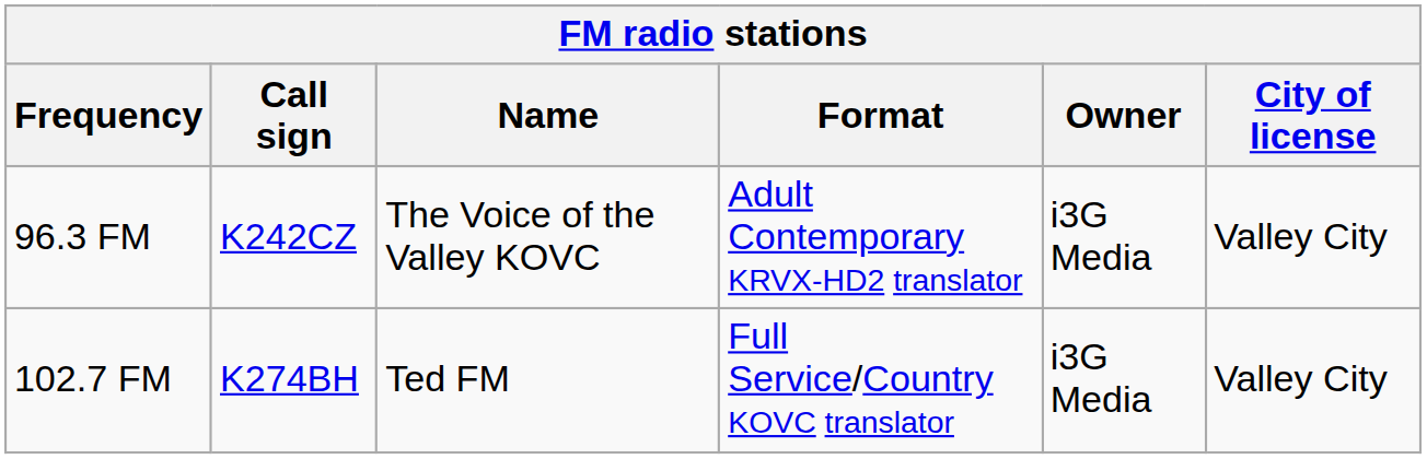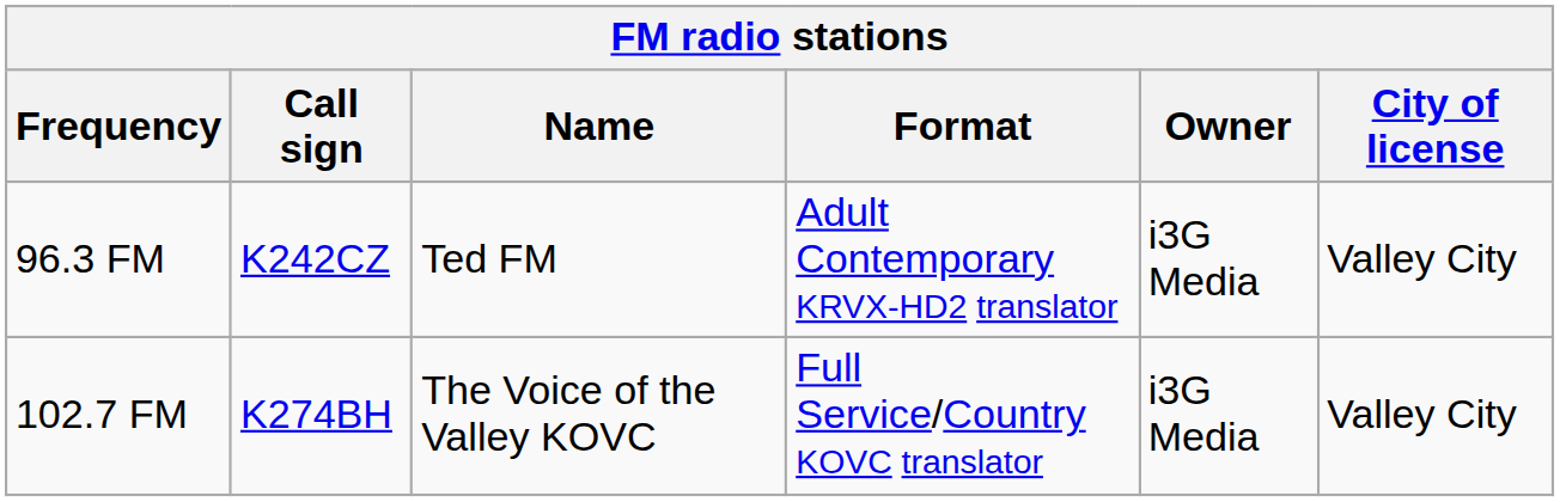96.3 FM | Name: The Voice of the Valley KOVC -> Ted FM
102.7 FM | Name: Ted FM -> The Voice of the Valley KOVC
